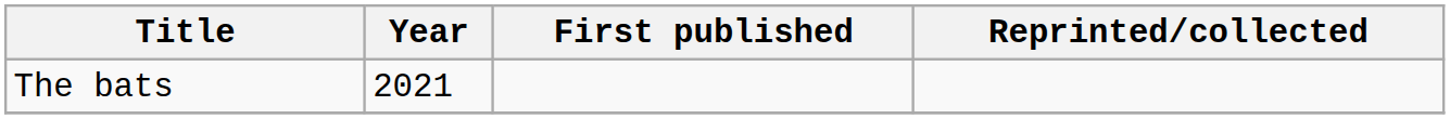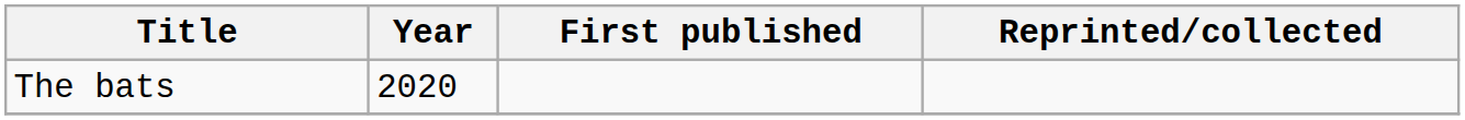The bats | Year: 2021 -> 2020
